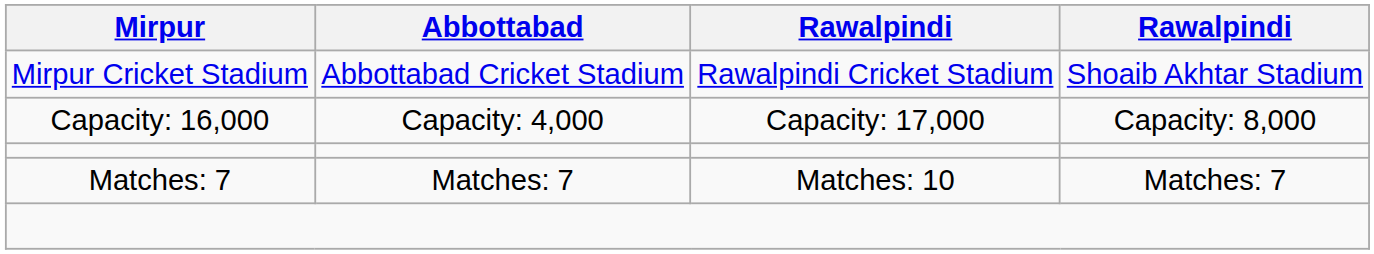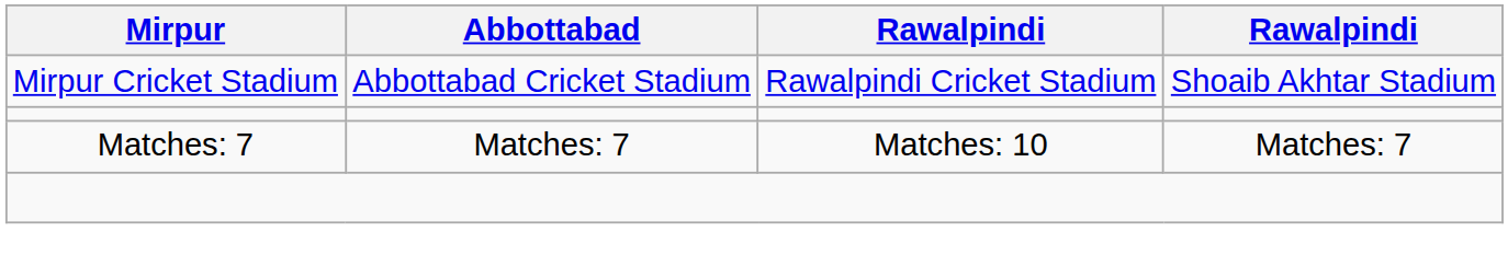- row: Capacity: 16,000 | Capacity: 4,000 | Capacity: 17,000 | Capacity: 8,000
